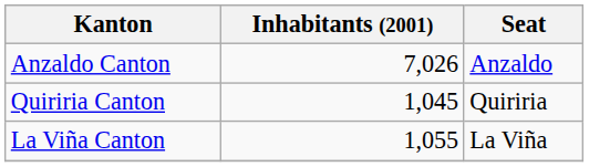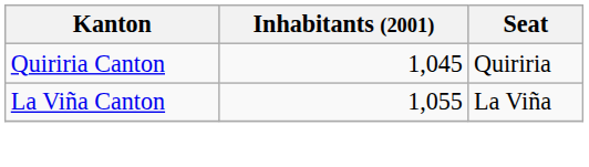- row: Anzaldo Canton | 7,026 | Anzaldo
